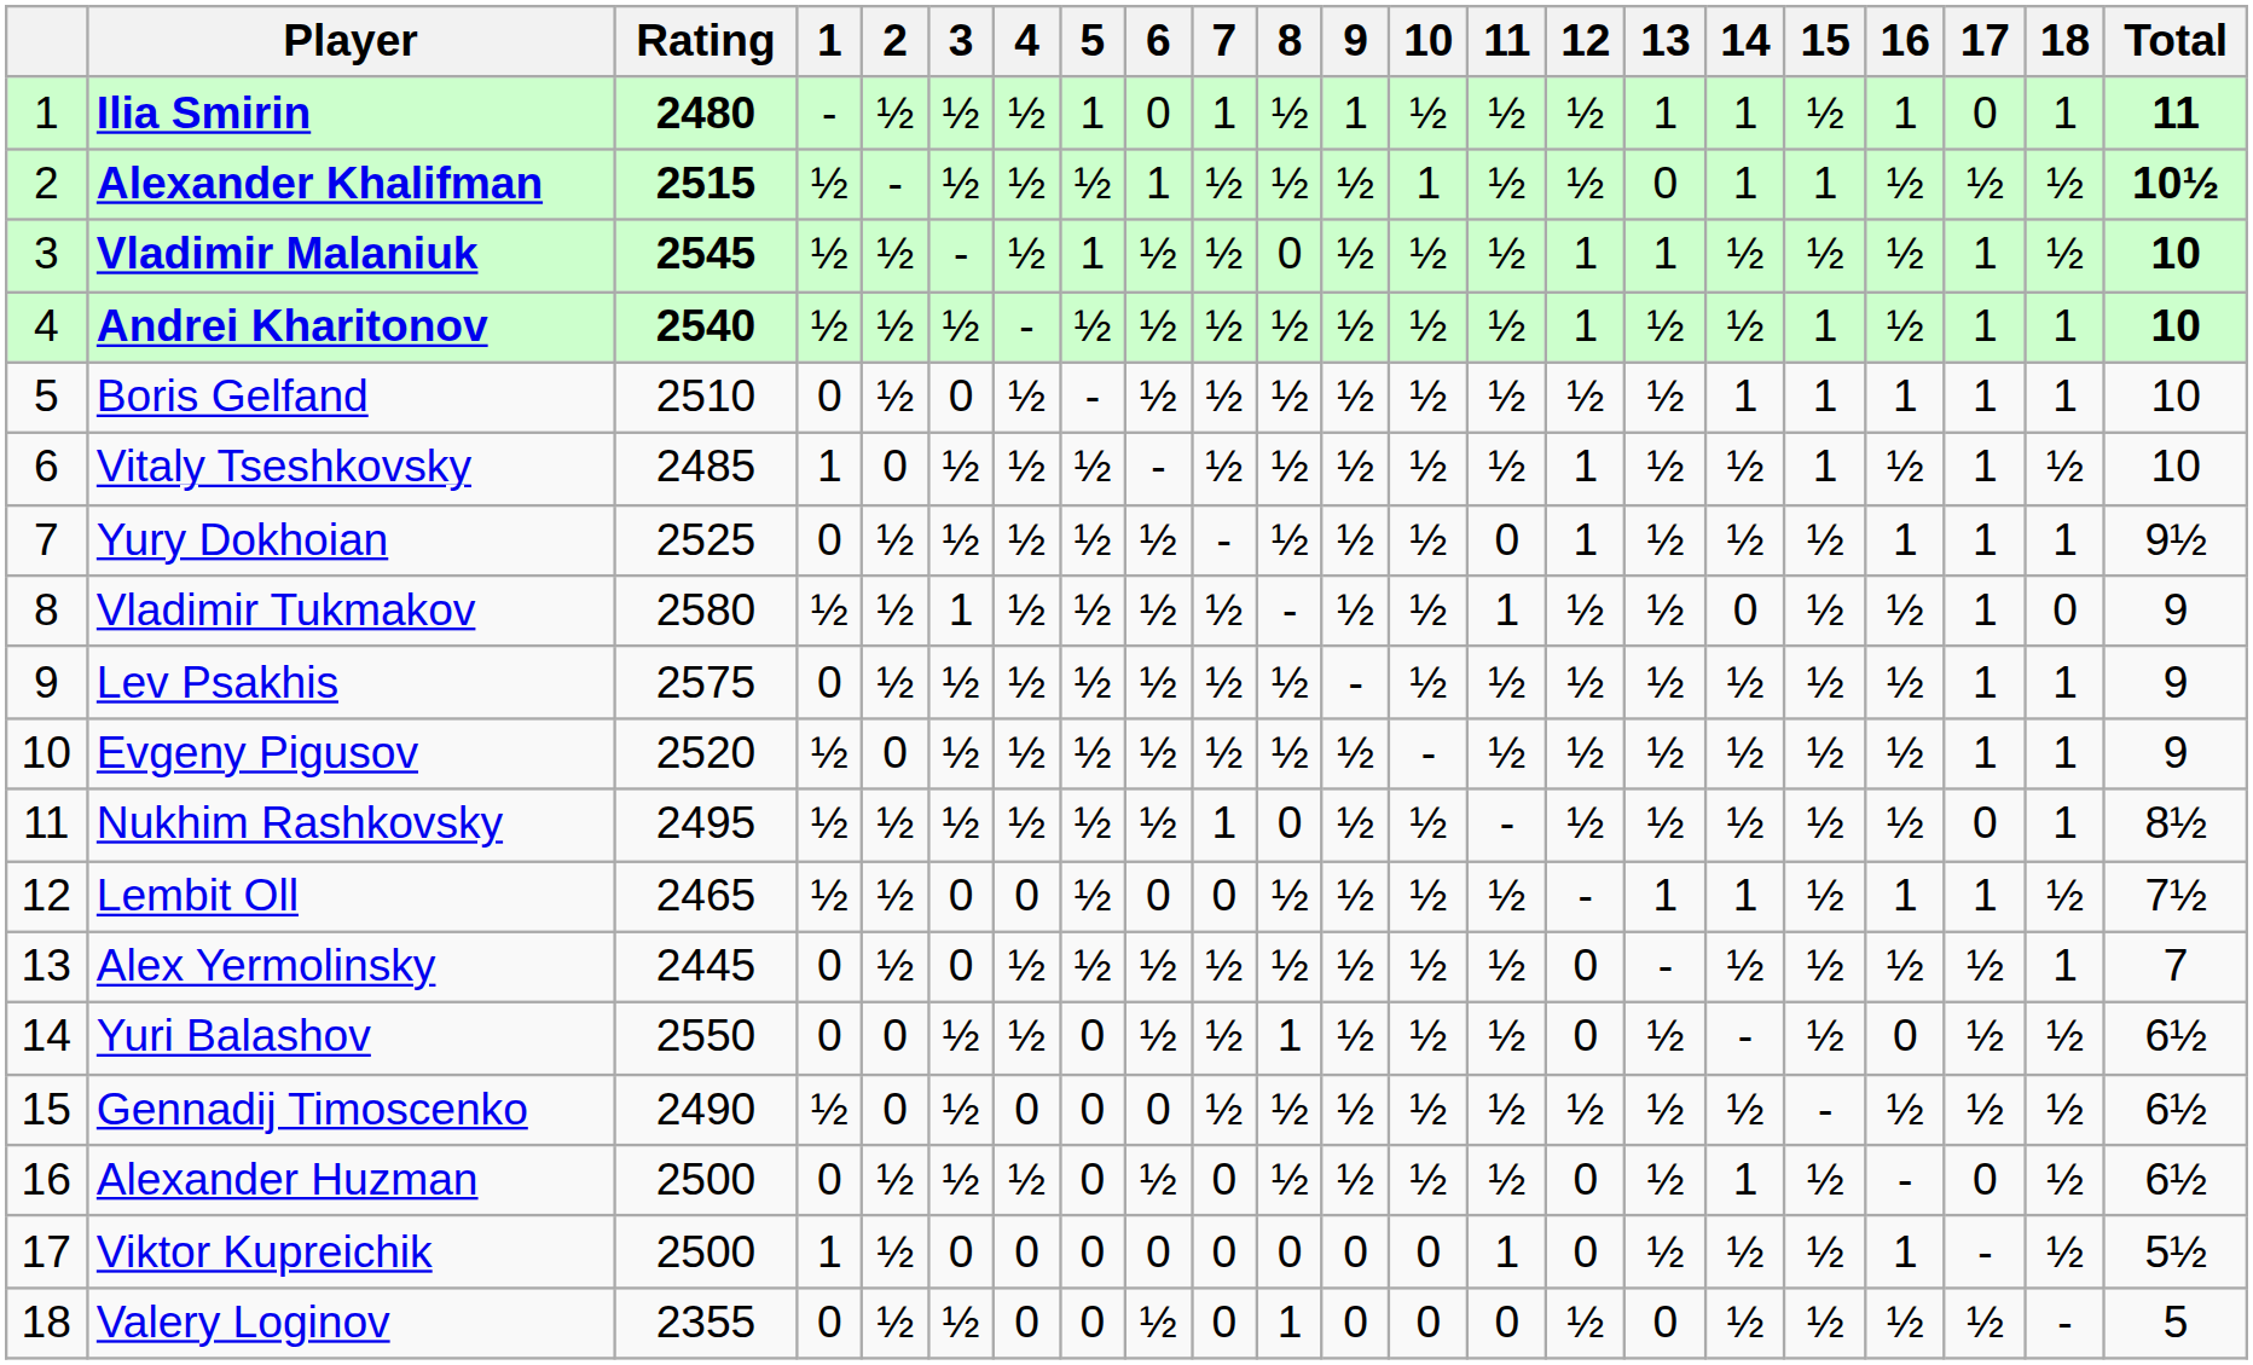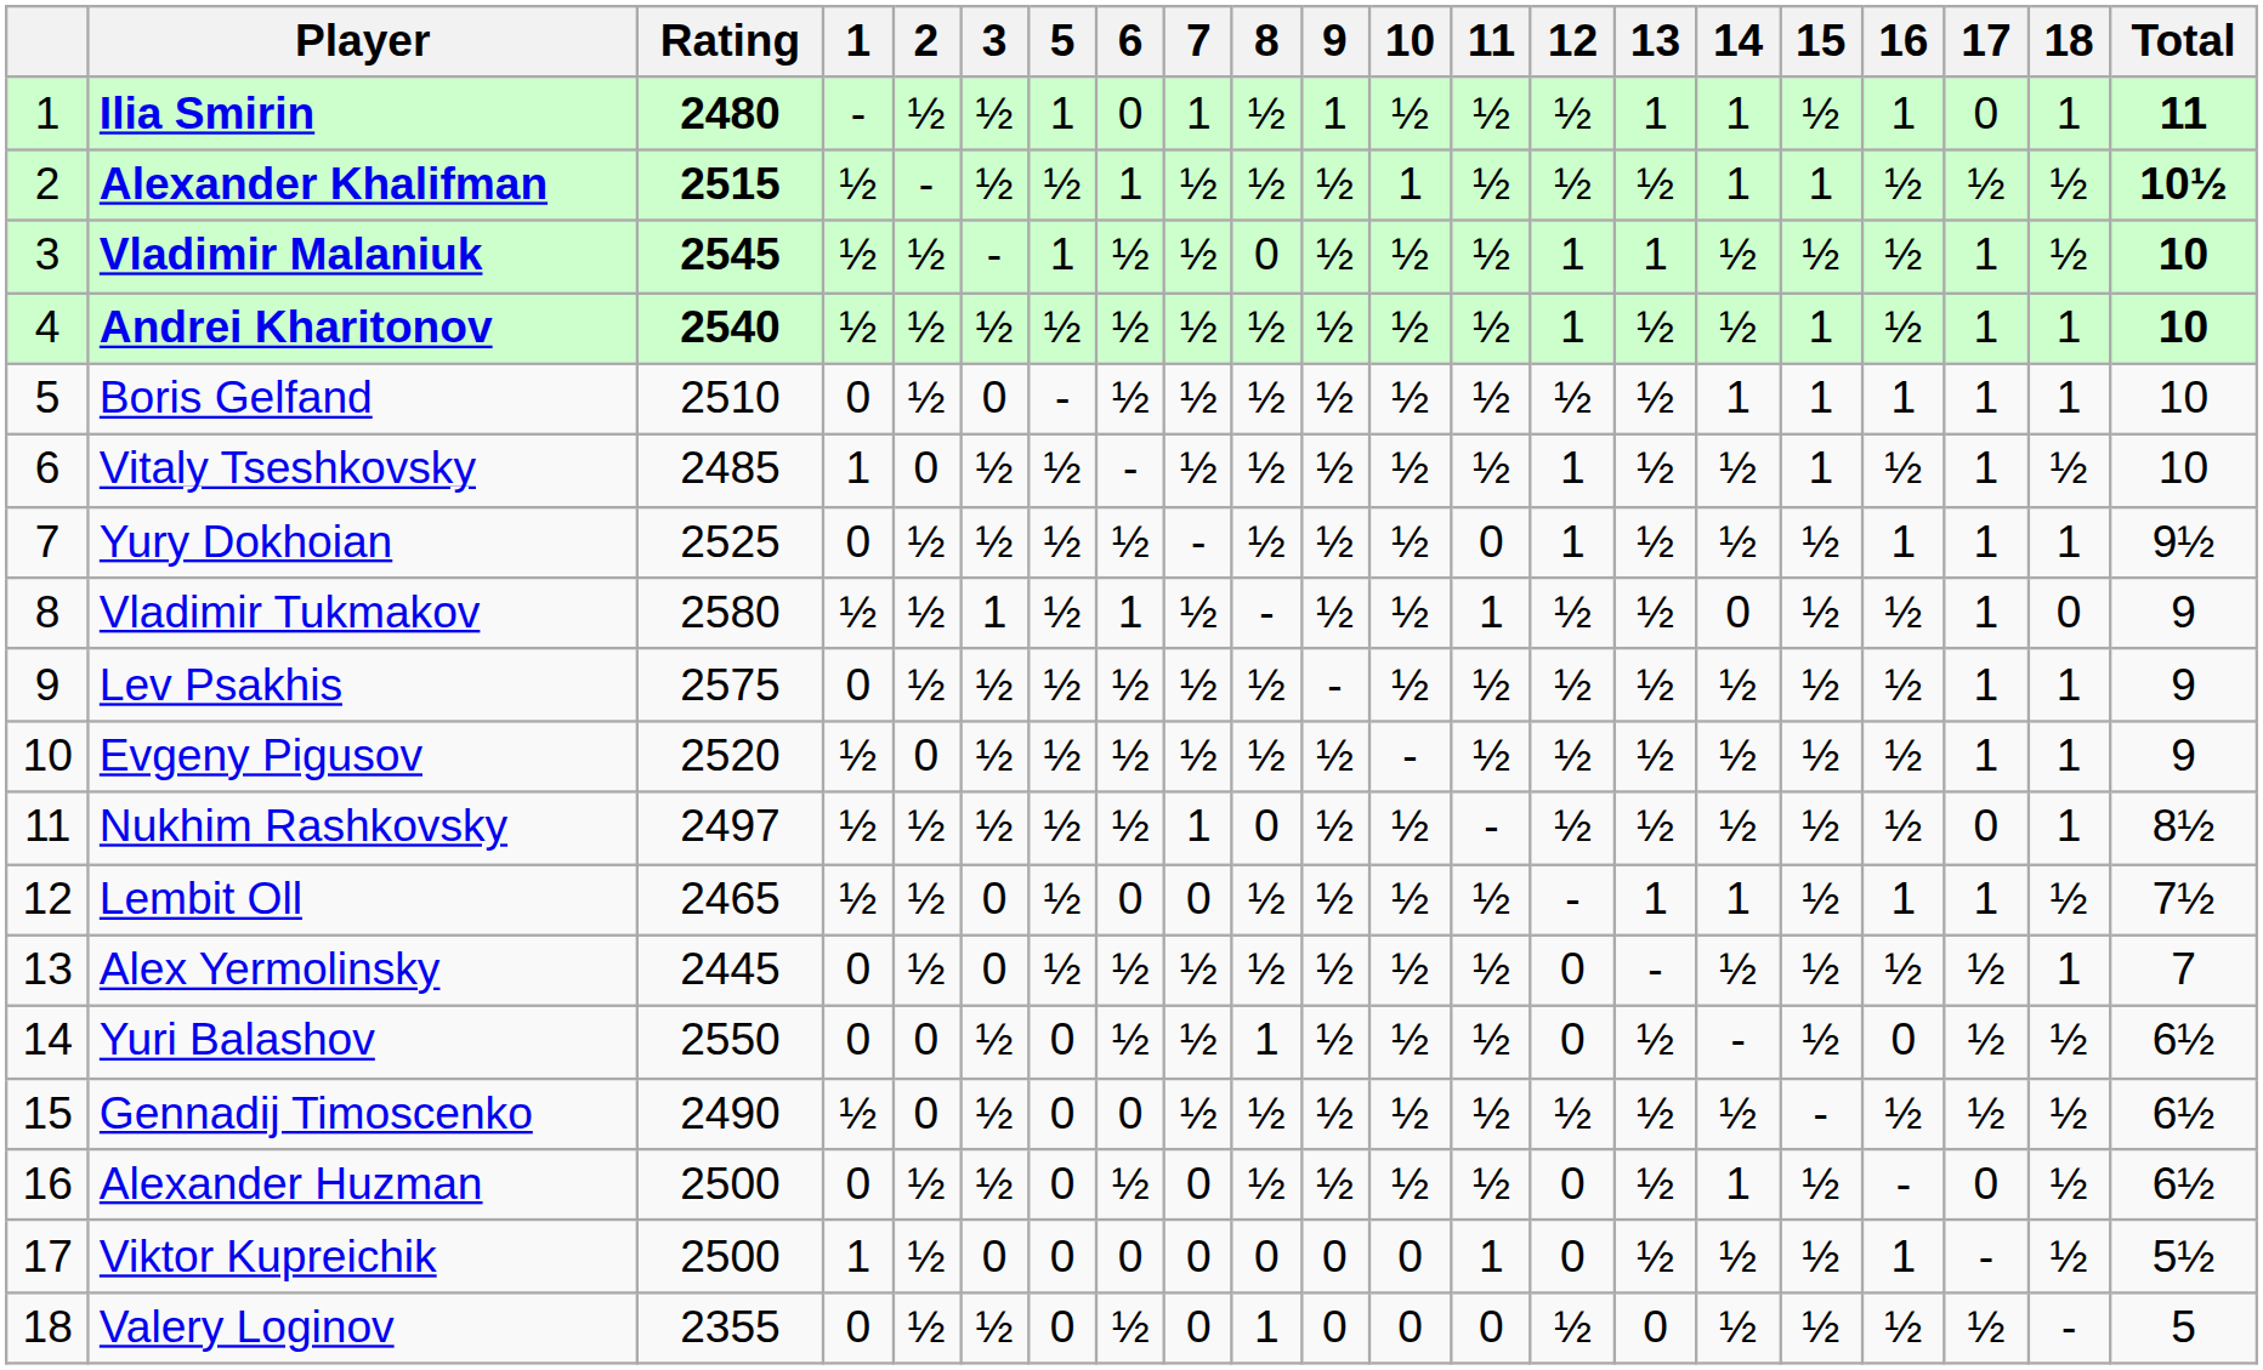- column: 4 | ½ | ½ | ½ | - | ½ | ½ | ½ | ½ | ½ | ½ | ½ | 0 | ½ | ½ | 0 | ½ | 0 | 0
Alexander Khalifman | 13: 0 -> ½
Vladimir Tukmakov | 6: ½ -> 1
Nukhim Rashkovsky | Rating: 2495 -> 2497
